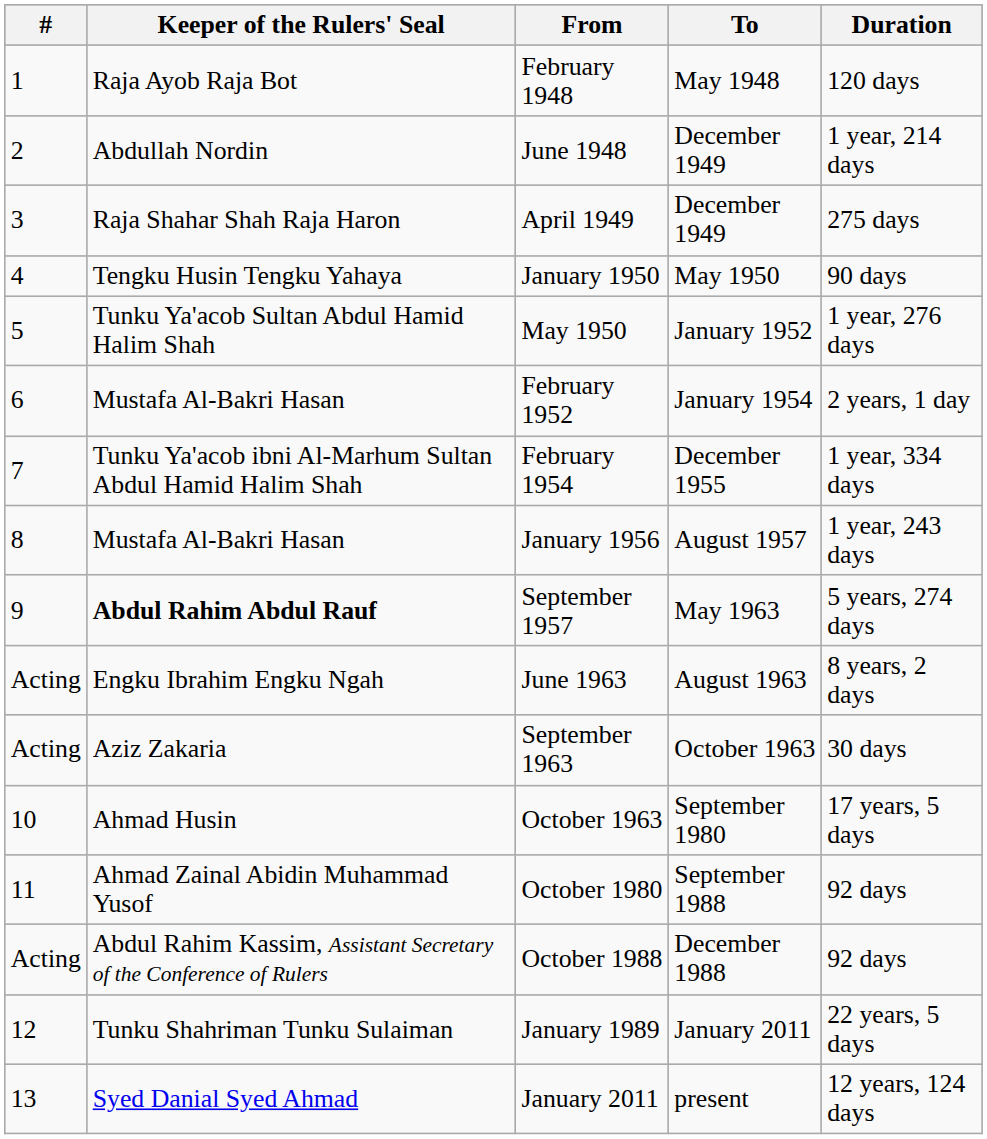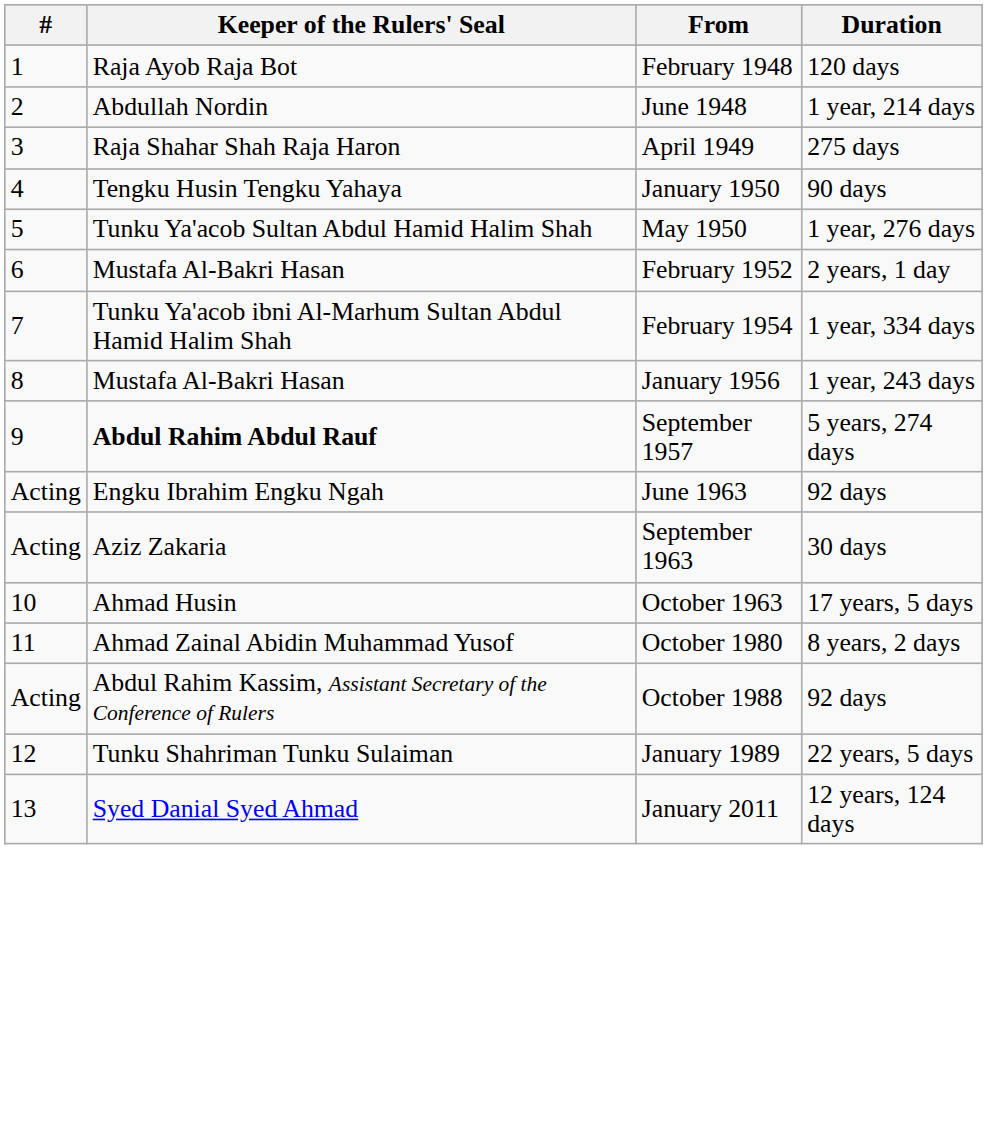- column: To | May 1948 | December 1949 | December 1949 | May 1950 | January 1952 | January 1954 | December 1955 | August 1957 | May 1963 | August 1963 | October 1963 | September 1980 | September 1988 | December 1988 | January 2011 | present
June 1963 | Duration: 8 years, 2 days -> 92 days
October 1980 | Duration: 92 days -> 8 years, 2 days
